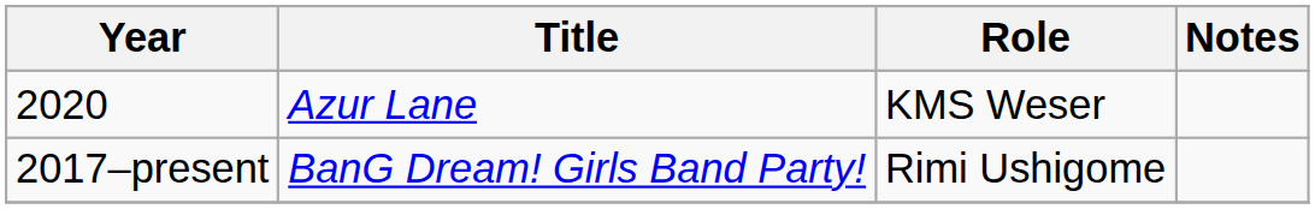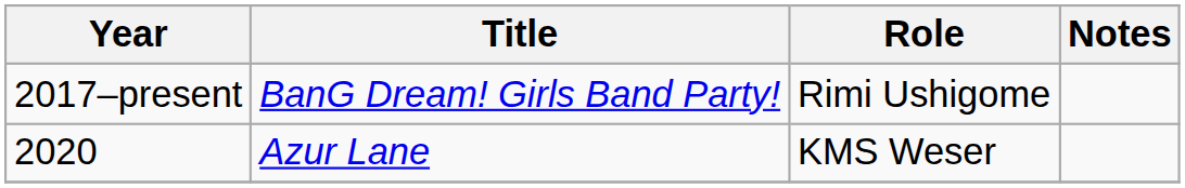rows swapped: 2017–present <-> 2020
